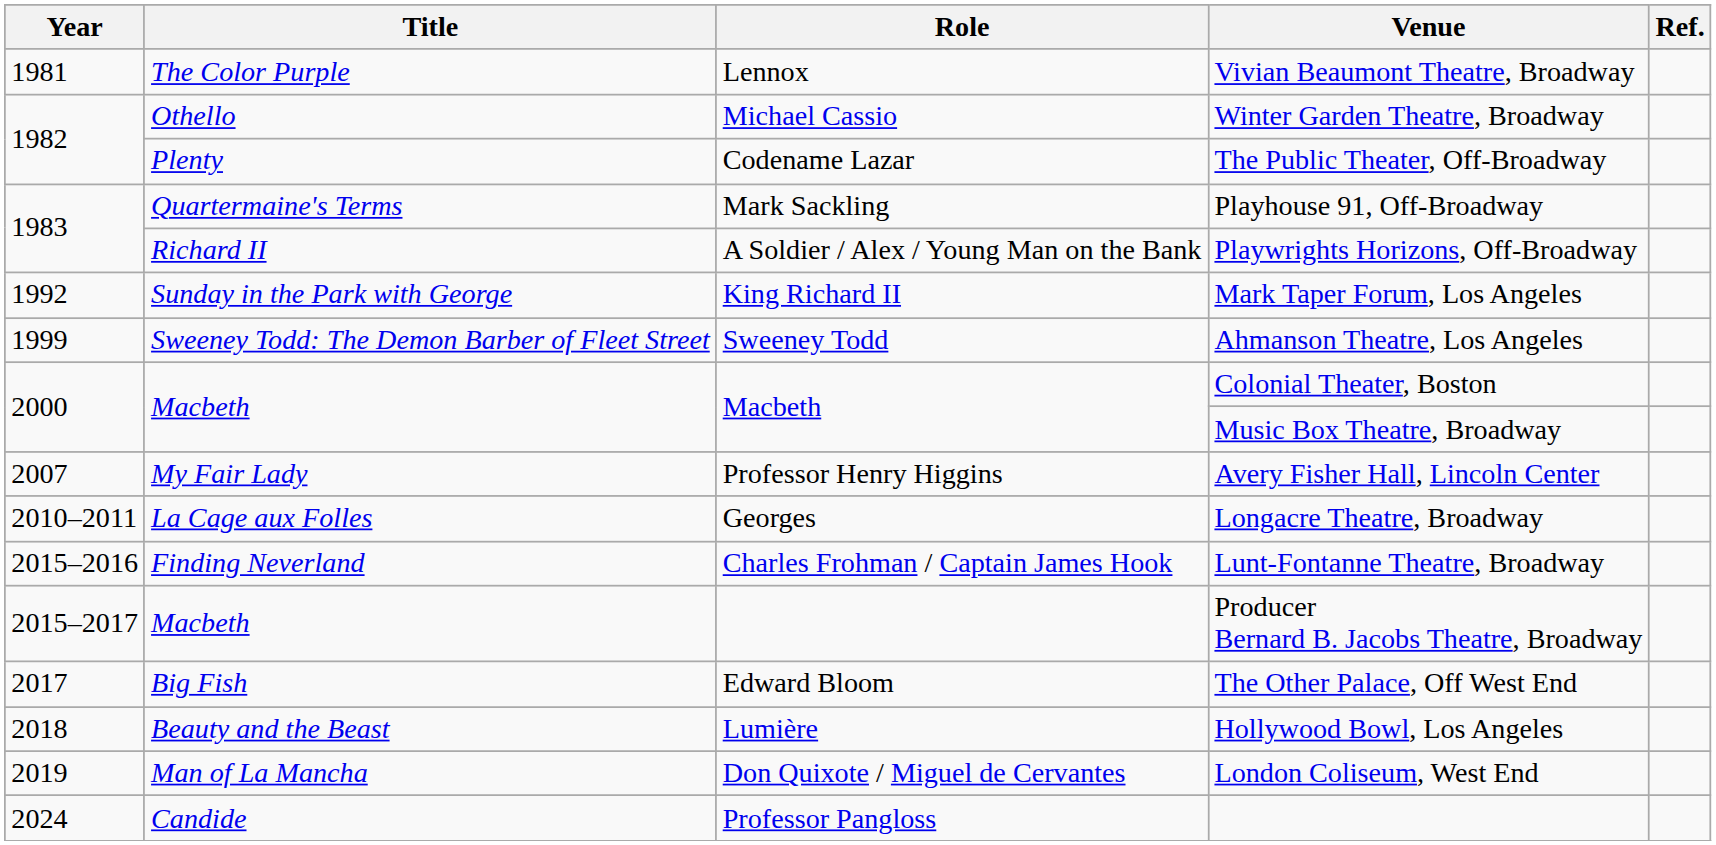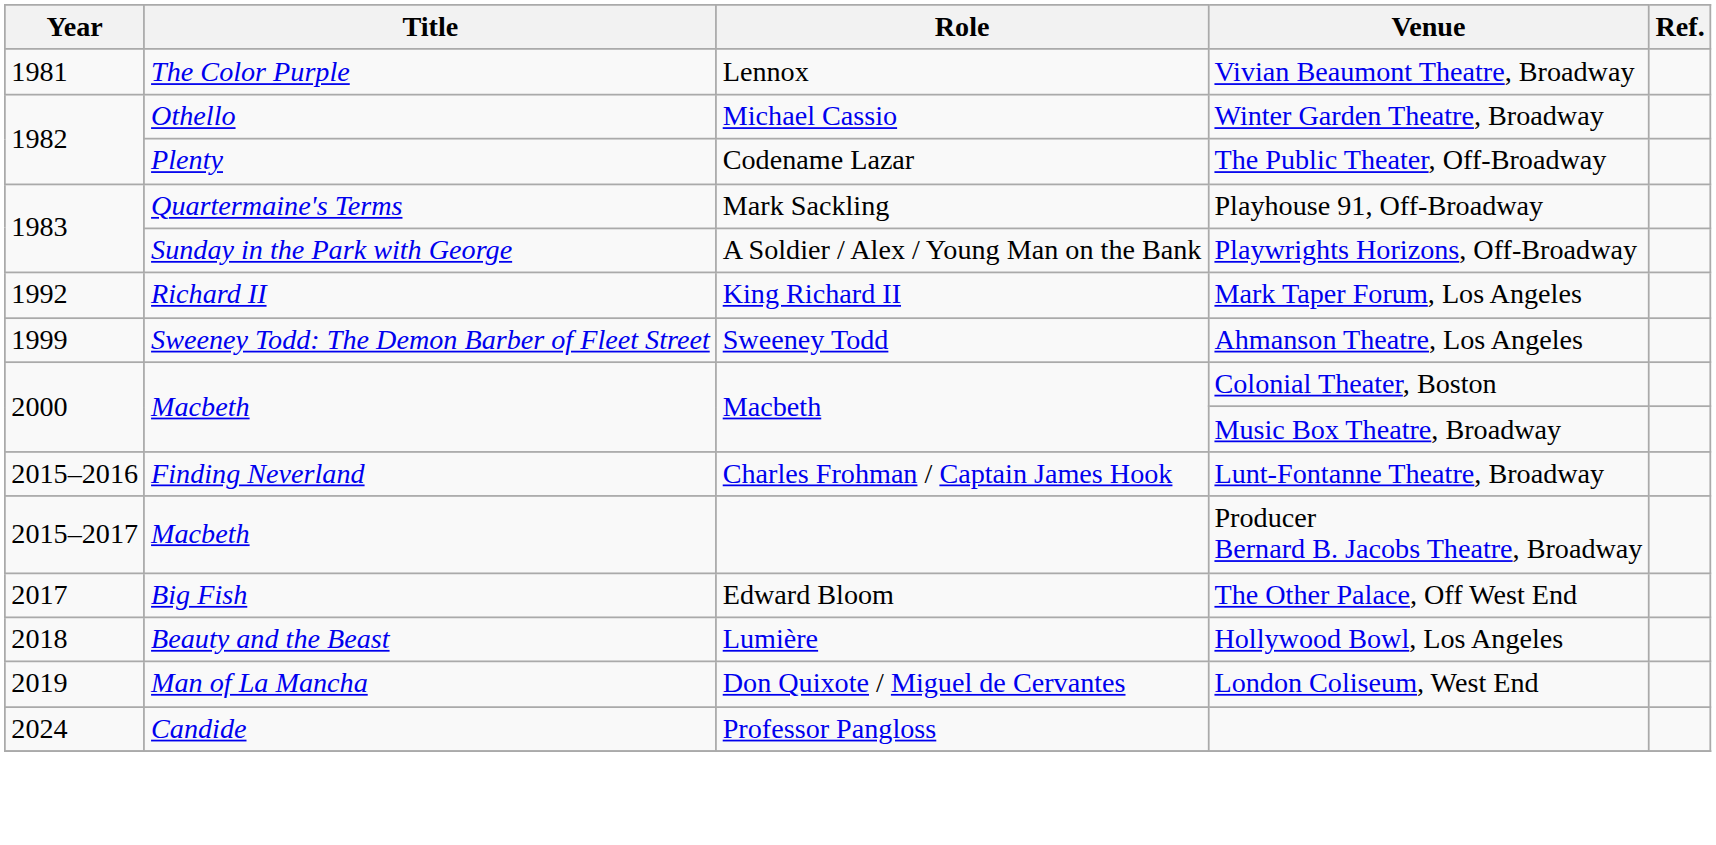Playwrights Horizons, Off-Broadway | Title: Richard II -> Sunday in the Park with George
Mark Taper Forum, Los Angeles | Title: Sunday in the Park with George -> Richard II
- row: 2007 | My Fair Lady | Professor Henry Higgins | Avery Fisher Hall, Lincoln Center
- row: 2010–2011 | La Cage aux Folles | Georges | Longacre Theatre, Broadway
